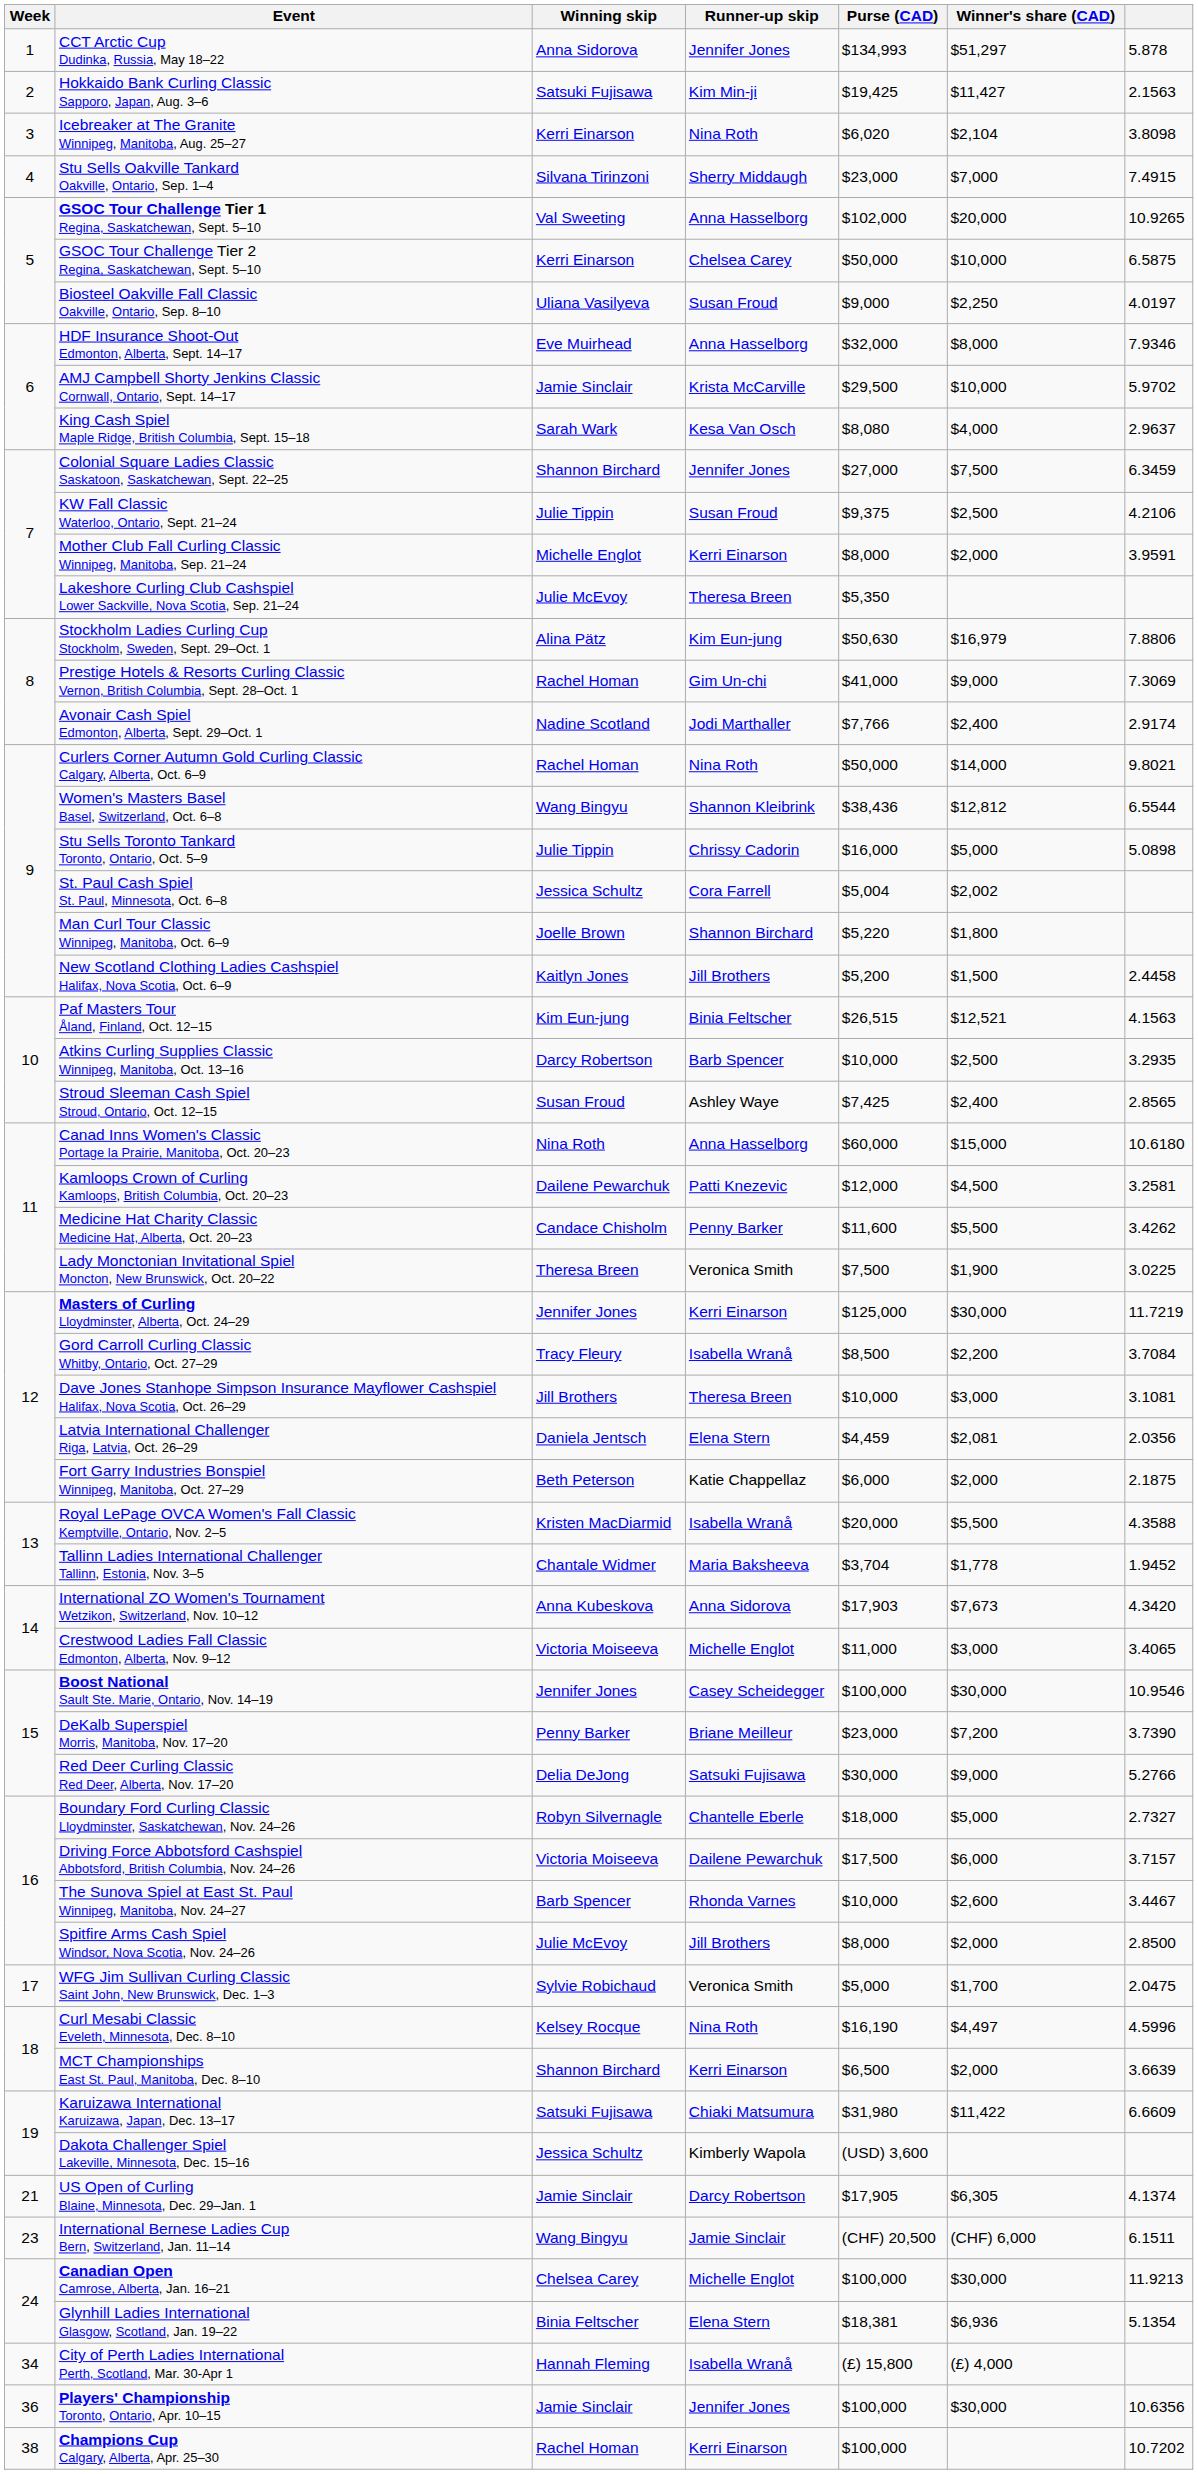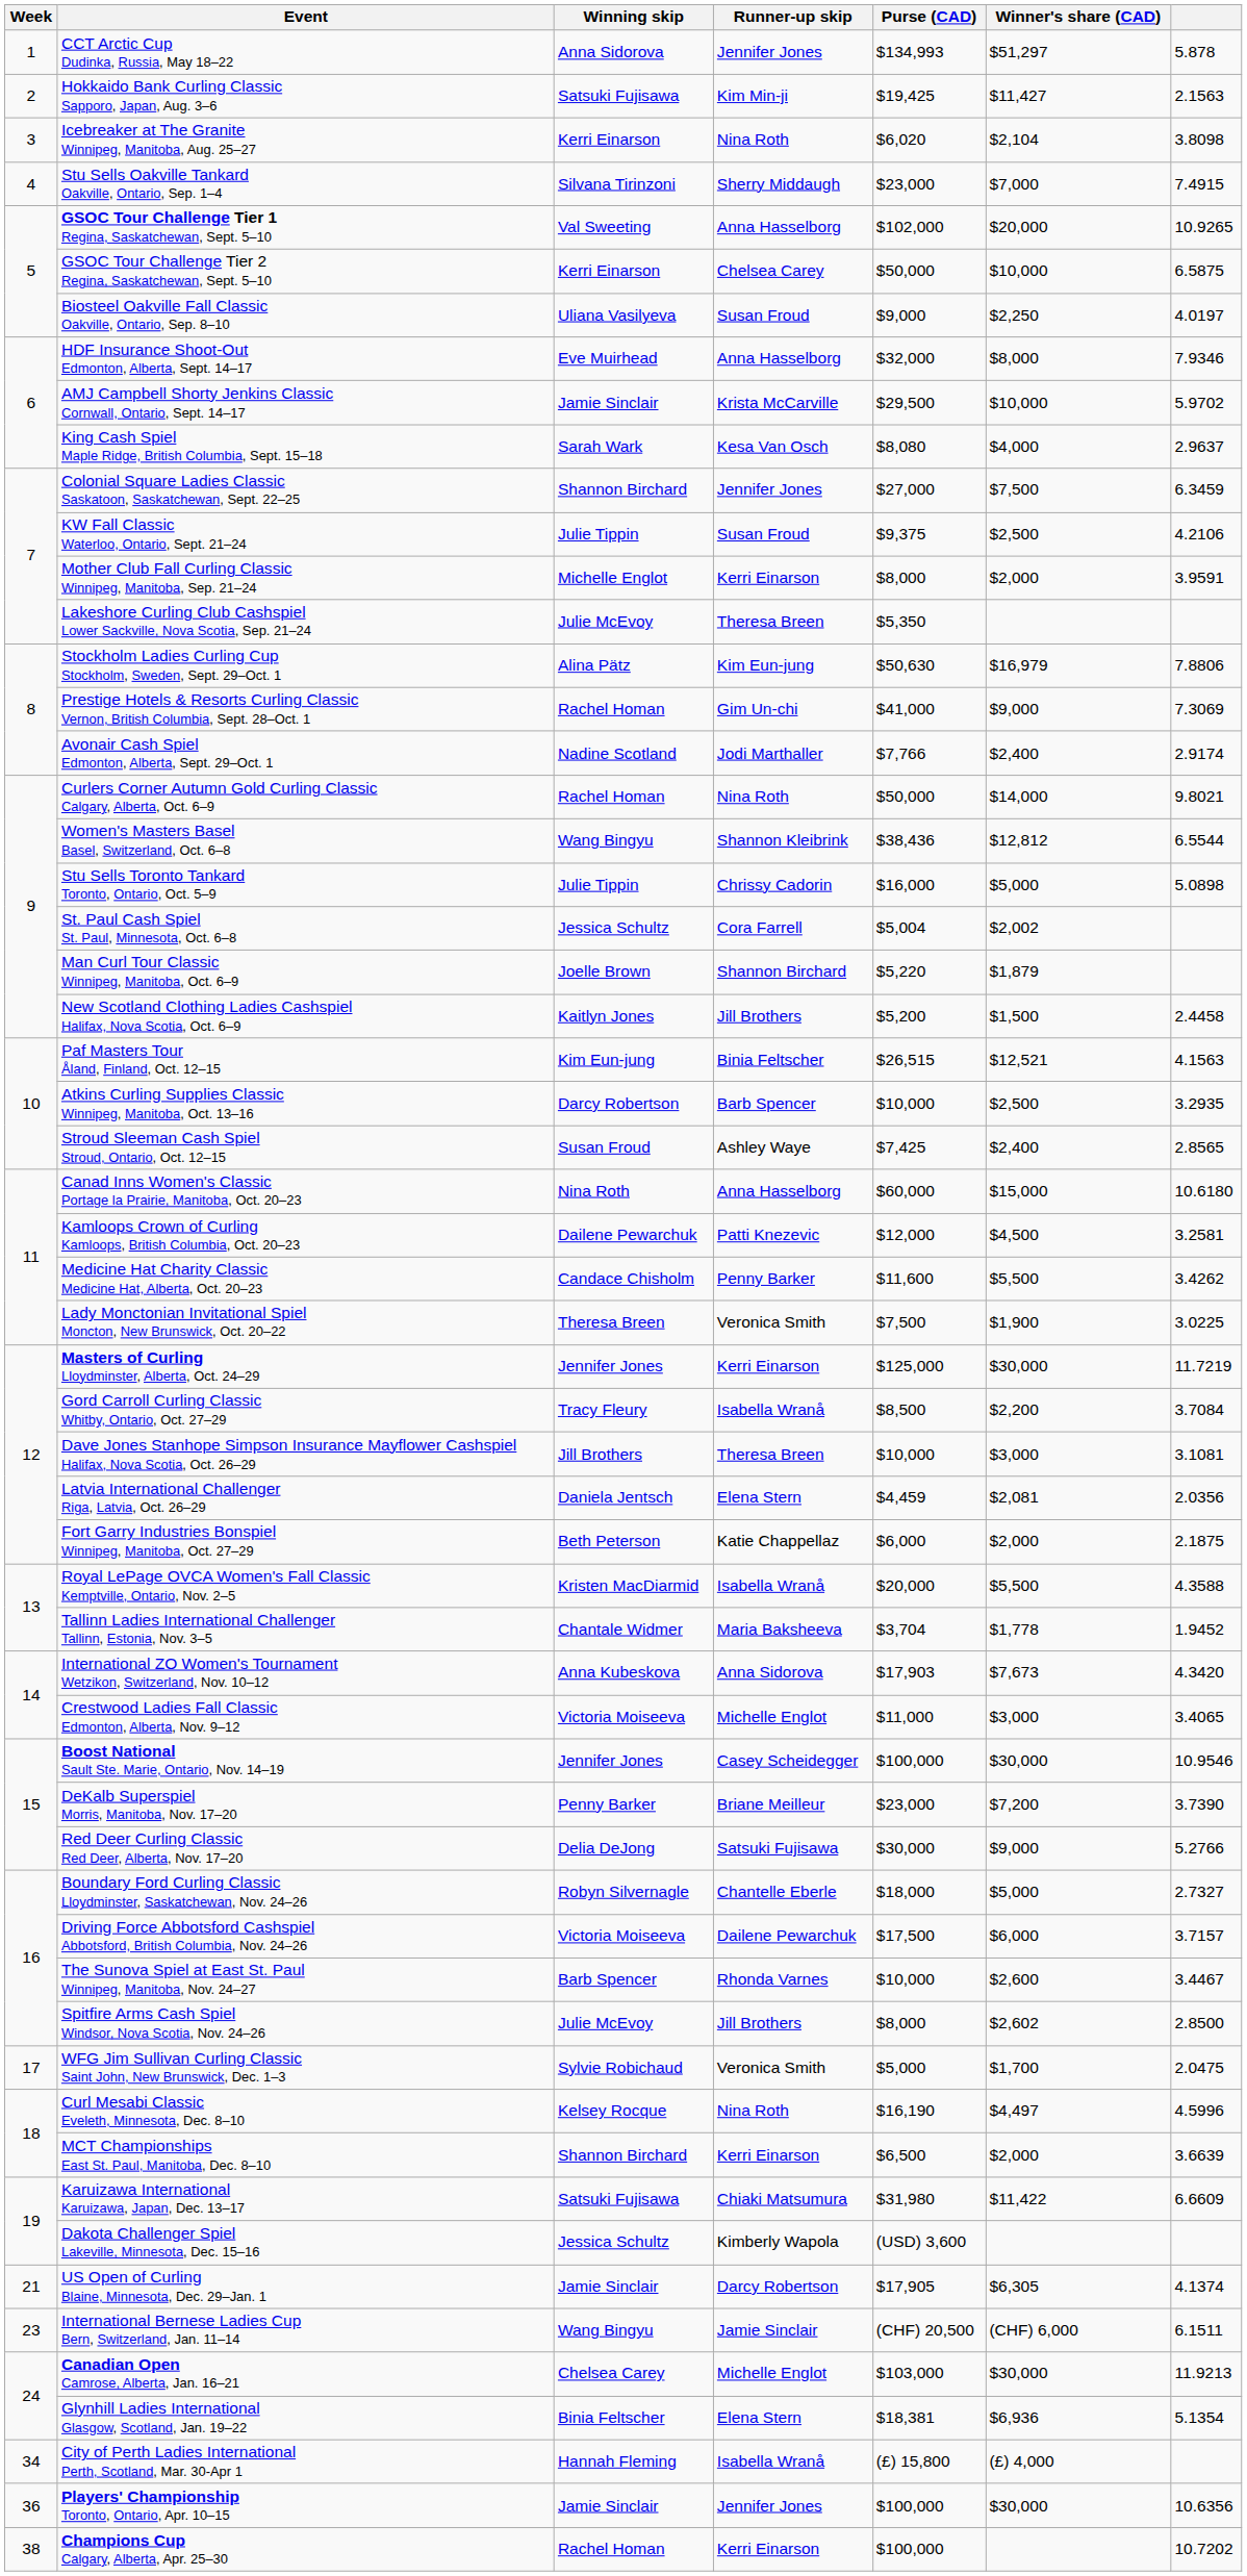Man Curl Tour Classic Winnipeg, Manitoba, Oct. 6–9 | Winner's share (CAD): $1,800 -> $1,879
Spitfire Arms Cash Spiel Windsor, Nova Scotia, Nov. 24–26 | Winner's share (CAD): $2,000 -> $2,602
Canadian Open Camrose, Alberta, Jan. 16–21 | Purse (CAD): $100,000 -> $103,000
